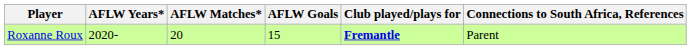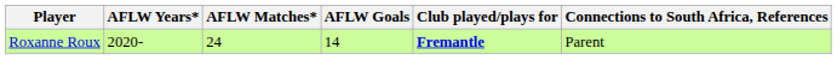Roxanne Roux | AFLW Matches*: 20 -> 24
Roxanne Roux | AFLW Goals: 15 -> 14
